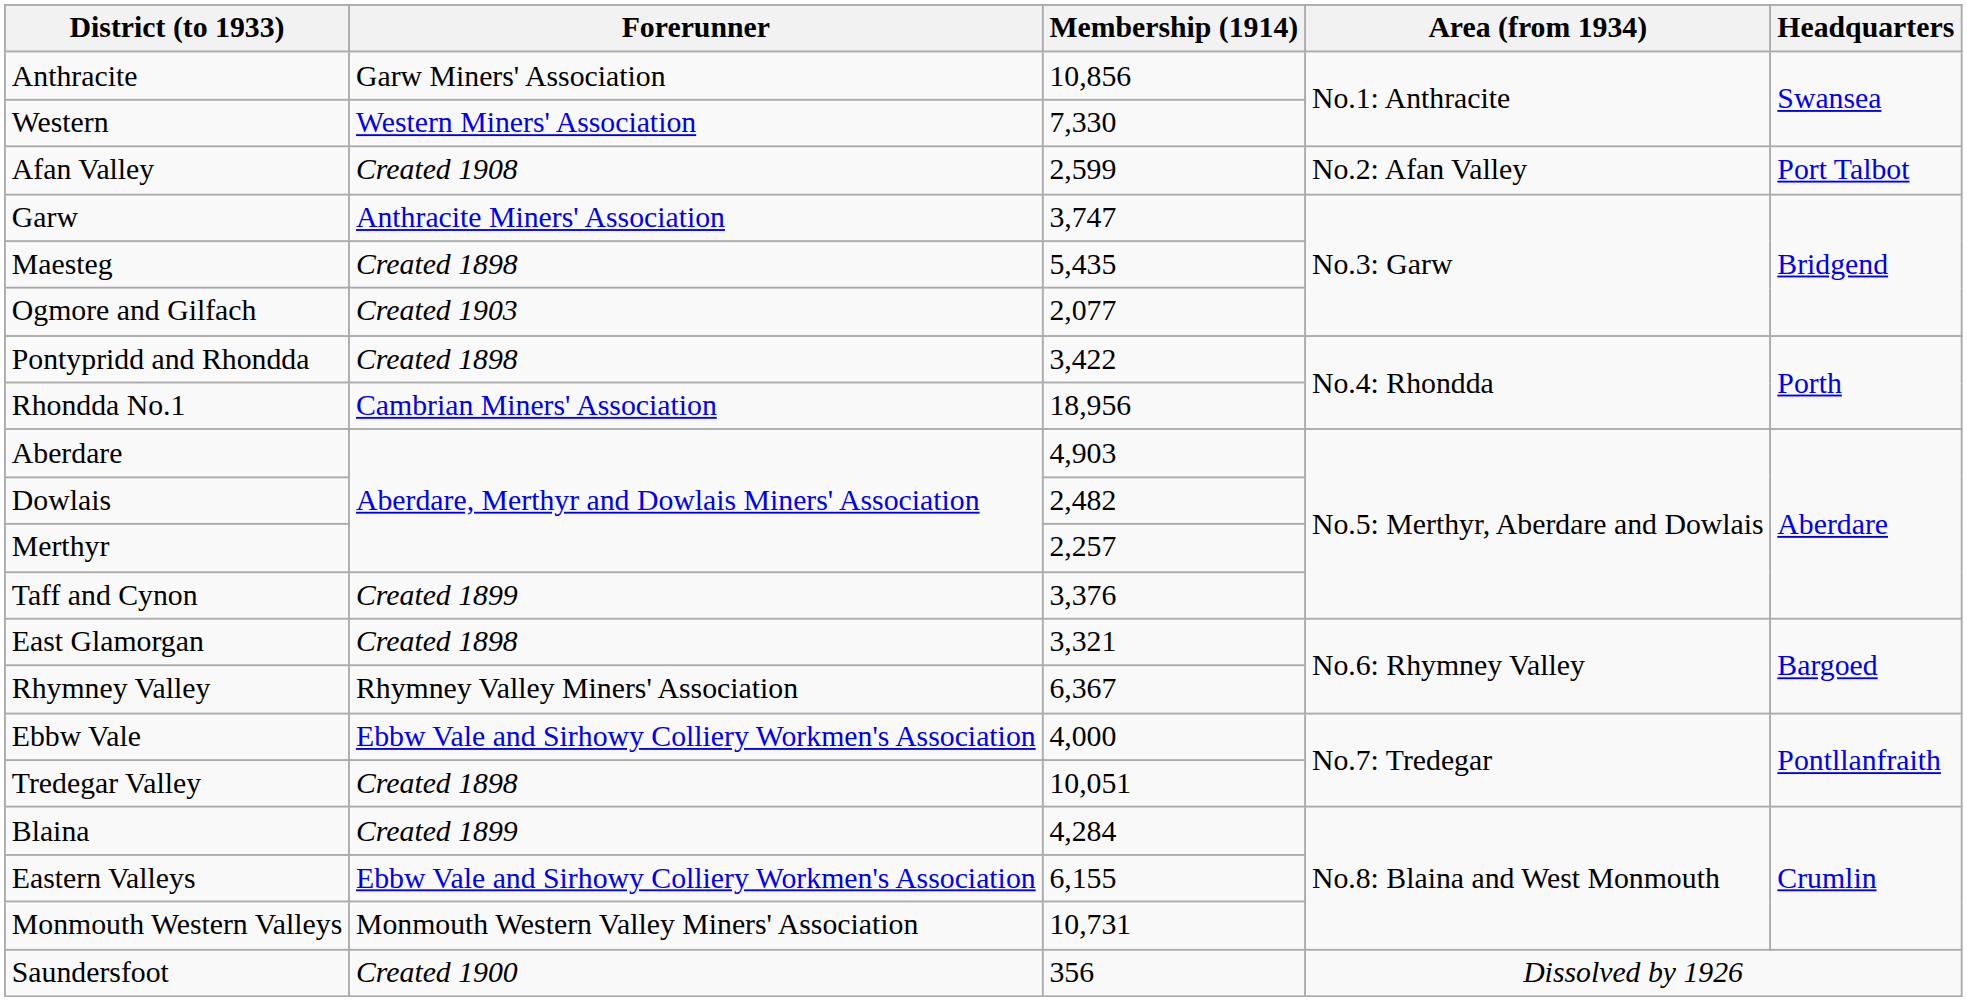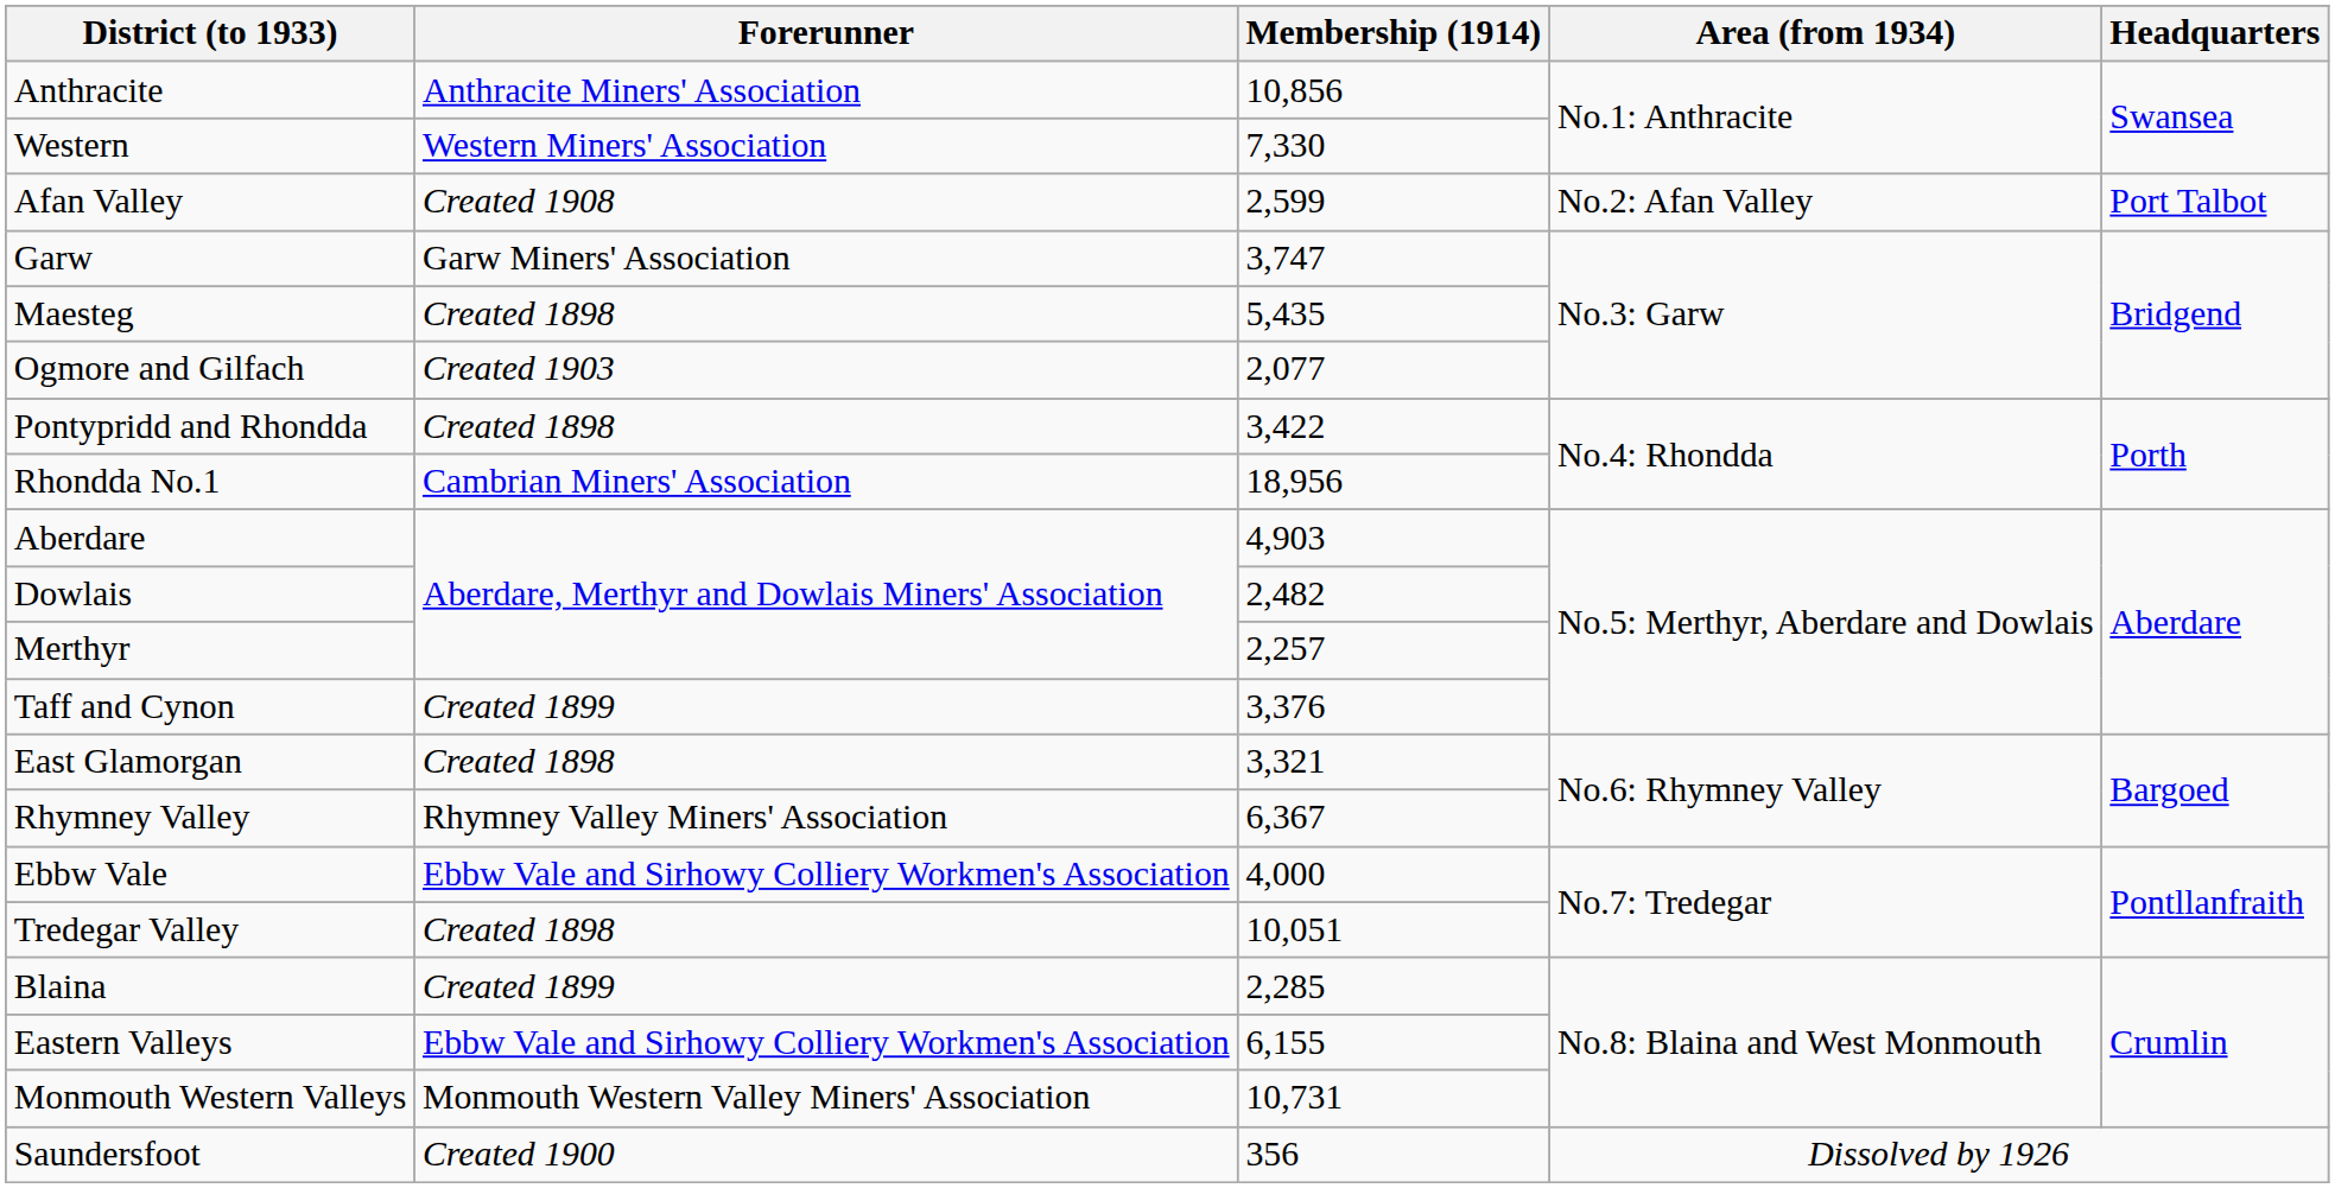Anthracite | Forerunner: Garw Miners' Association -> Anthracite Miners' Association
Garw | Forerunner: Anthracite Miners' Association -> Garw Miners' Association
Blaina | Membership (1914): 4,284 -> 2,285
